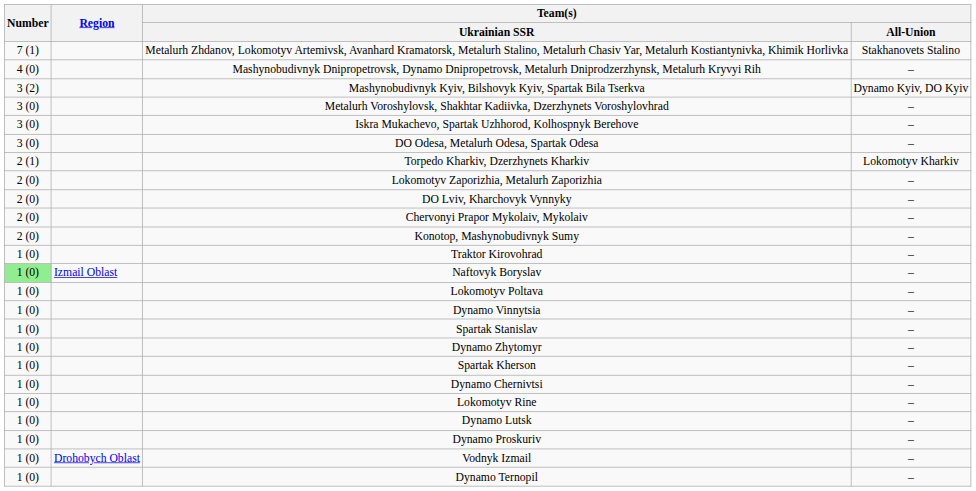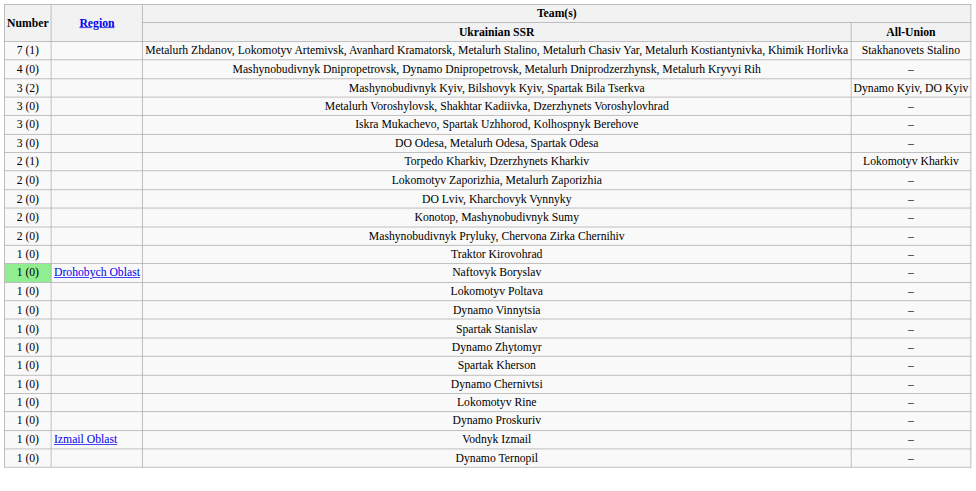- row: 2 (0) | Chervonyi Prapor Mykolaiv, Mykolaiv | –
+ row: 2 (0) | Mashynobudivnyk Pryluky, Chervona Zirka Chernihiv | –
Naftovyk Boryslav | Region: Izmail Oblast -> Drohobych Oblast
- row: 1 (0) | Dynamo Lutsk | –
Vodnyk Izmail | Region: Drohobych Oblast -> Izmail Oblast
